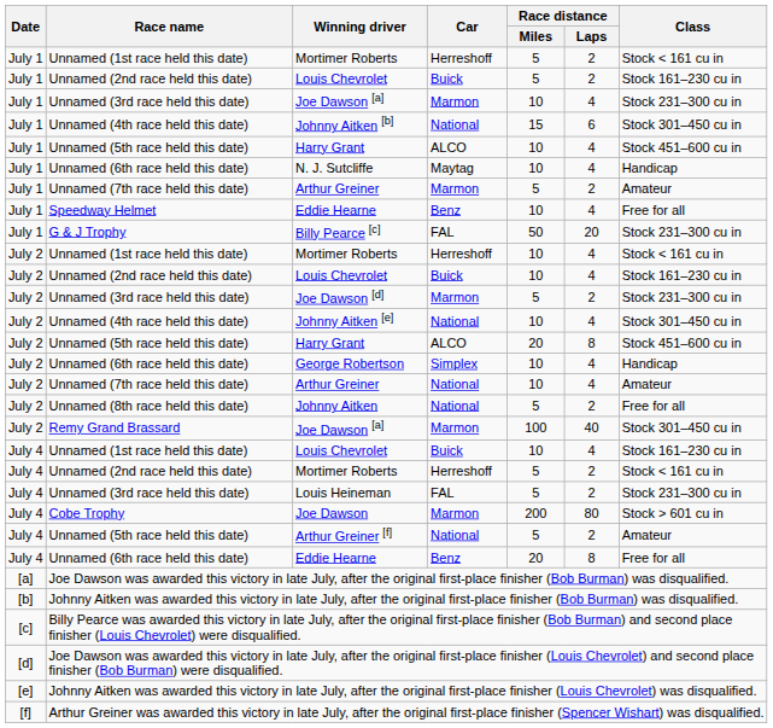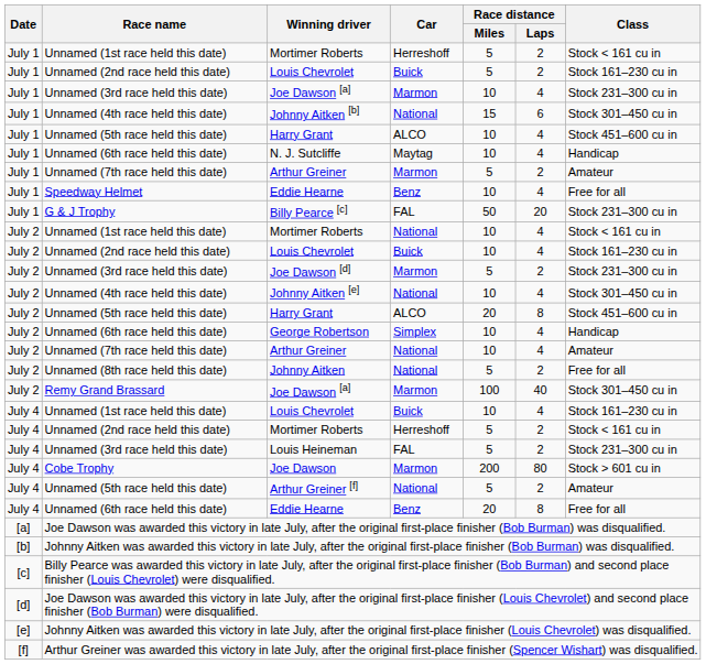July 2 / Mortimer Roberts | Car: Herreshoff -> National
